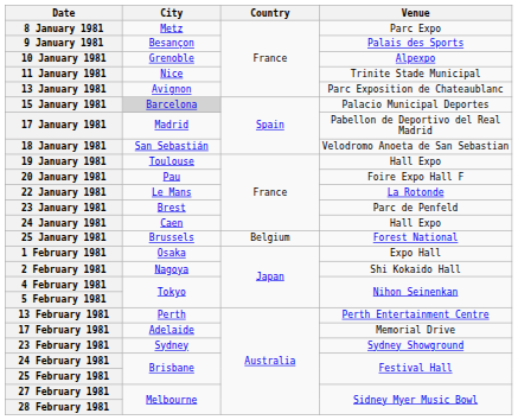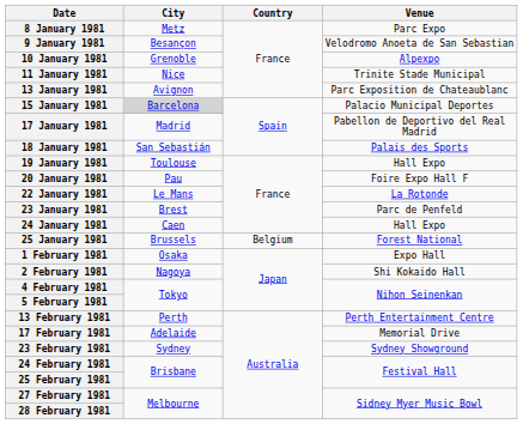9 January 1981 | Venue: Palais des Sports -> Velodromo Anoeta de San Sebastian
18 January 1981 | Venue: Velodromo Anoeta de San Sebastian -> Palais des Sports
